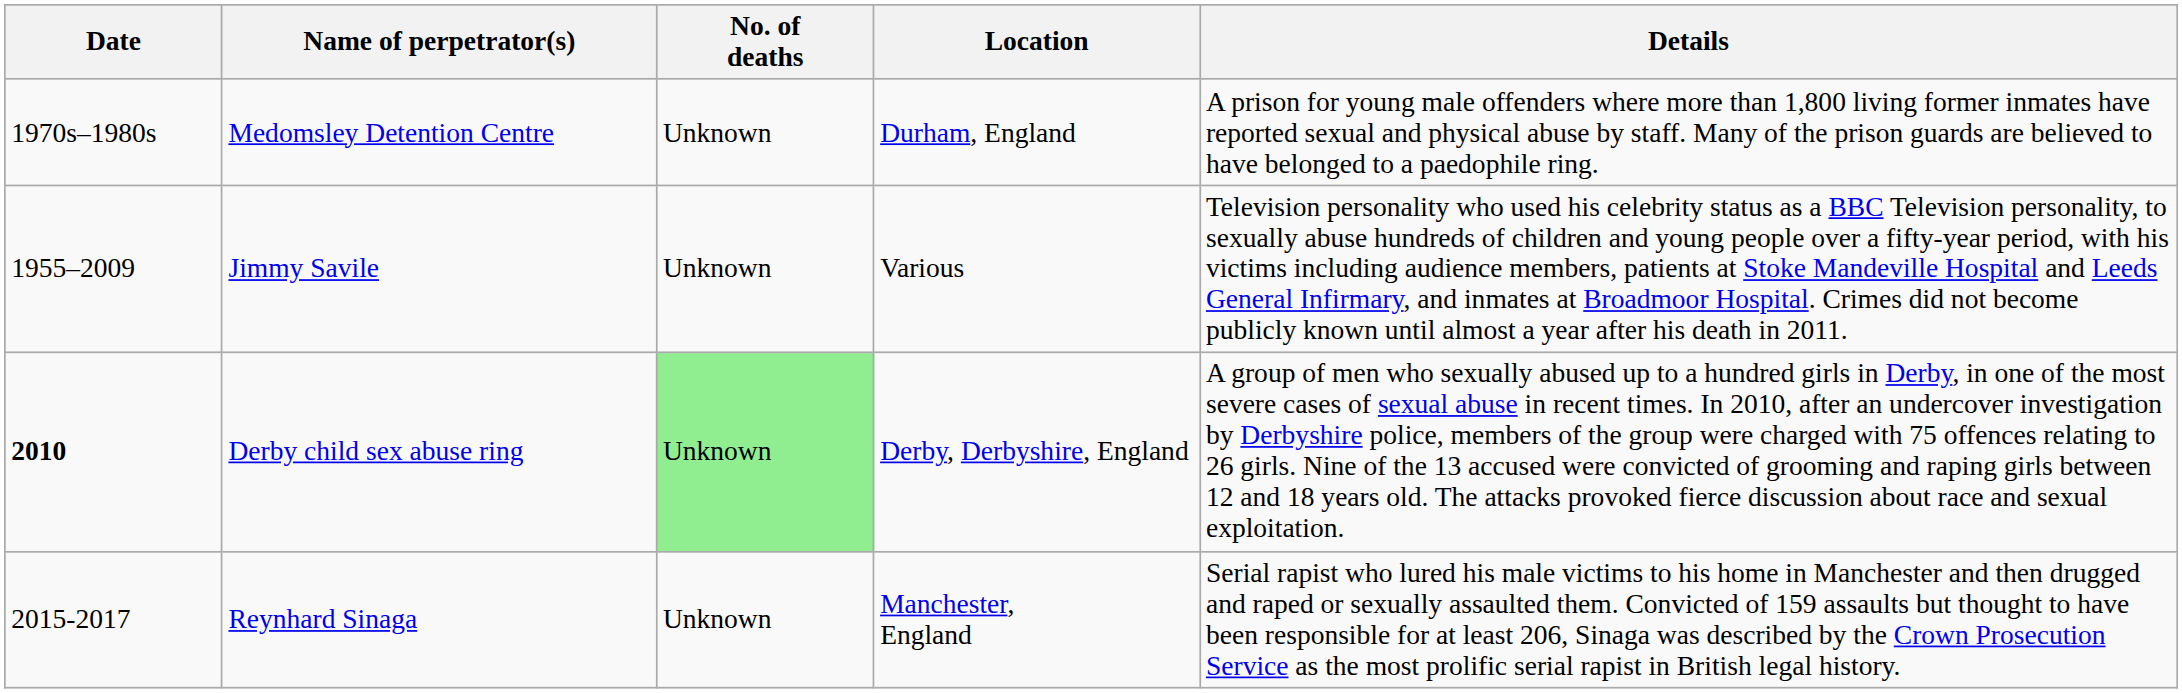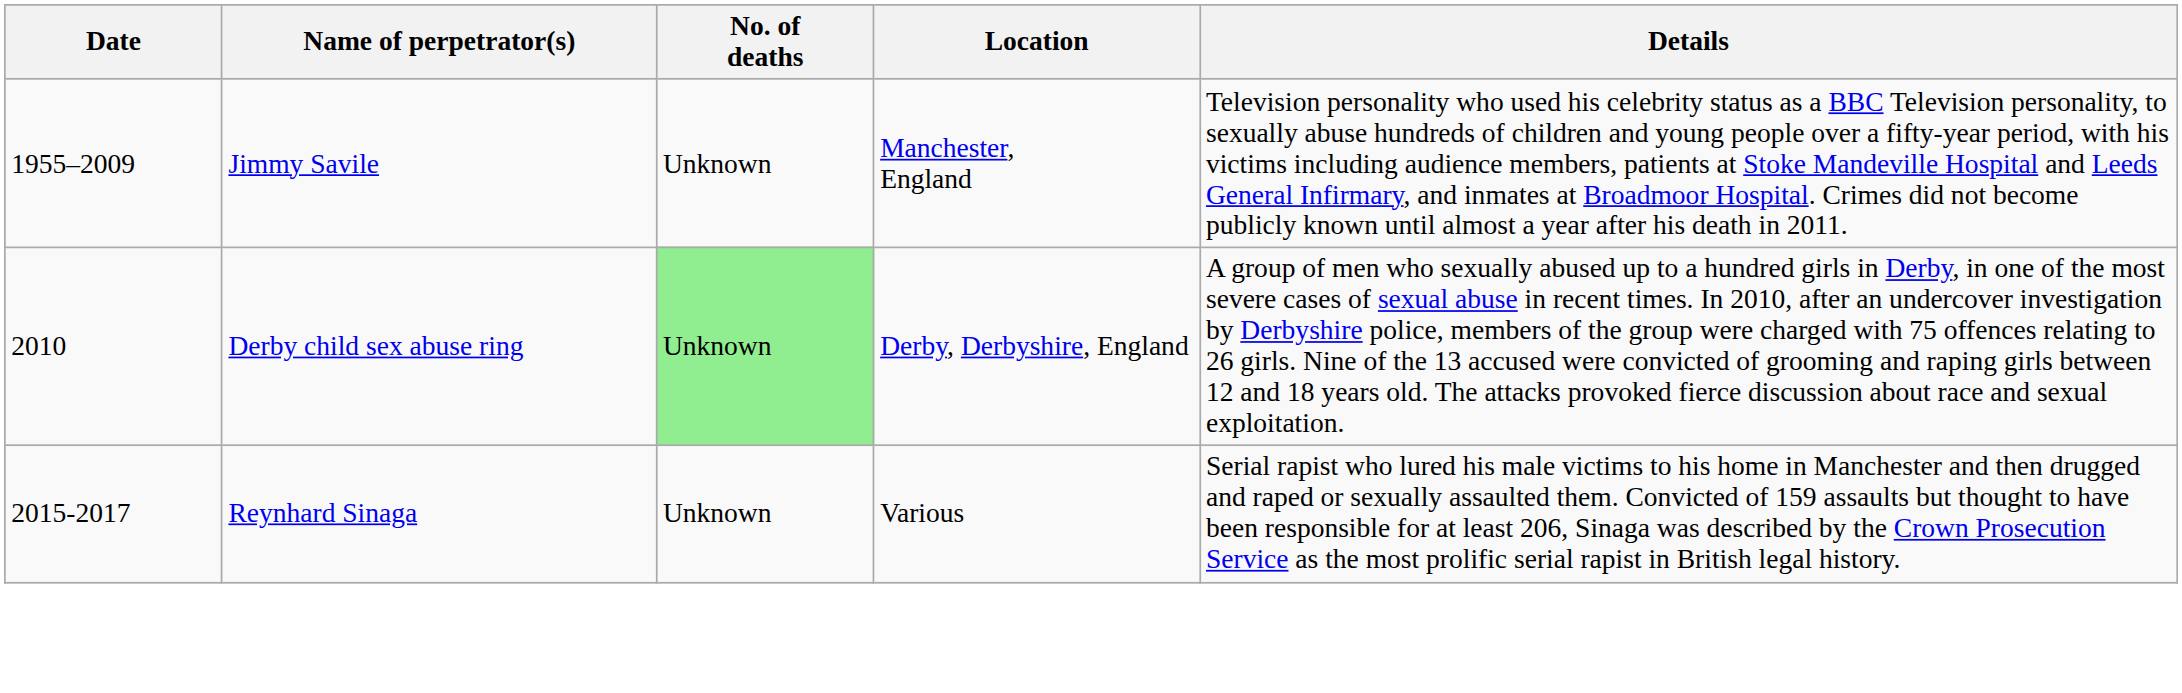- row: 1970s–1980s | Medomsley Detention Centre | Unknown | Durham, England | A prison for young male offenders where more than 1,800 living former inmates have reported sexual and physical abuse by staff. Many of the prison guards are believed to have belonged to a paedophile ring.
Jimmy Savile | Location: Various -> Manchester, England
Derby child sex abuse ring | Date: bold -> normal
Reynhard Sinaga | Location: Manchester, England -> Various
